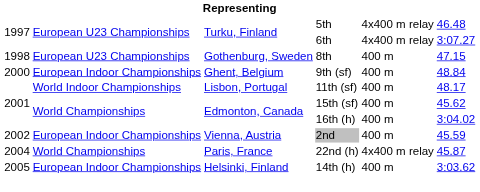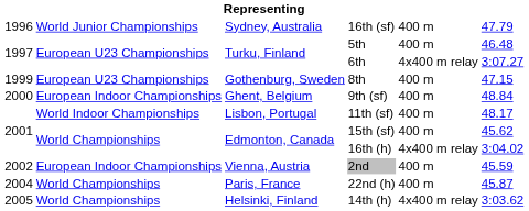+ row: 1996 | World Junior Championships | Sydney, Australia | 16th (sf) | 400 m | 47.79
5th | column 5: 4x400 m relay -> 400 m
8th | column 1: 1998 -> 1999
16th (h) | column 5: 400 m -> 4x400 m relay
22nd (h) | column 5: 4x400 m relay -> 400 m
14th (h) | column 2: European Indoor Championships -> World Championships
14th (h) | column 5: 400 m -> 4x400 m relay
